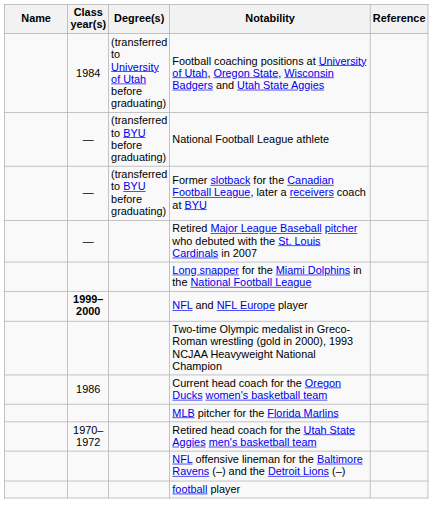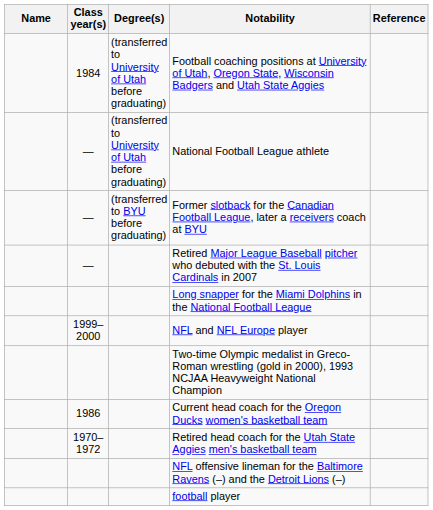National Football League athlete | Degree(s): (transferred to BYU before graduating) -> (transferred to University of Utah before graduating)
NFL and NFL Europe player | Class year(s): bold -> normal
- row: MLB pitcher for the Florida Marlins
